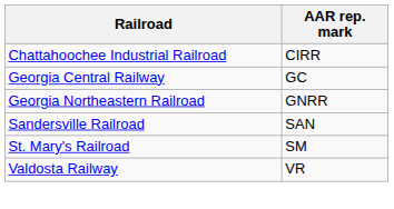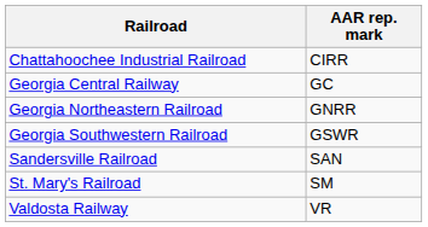+ row: Georgia Southwestern Railroad | GSWR
